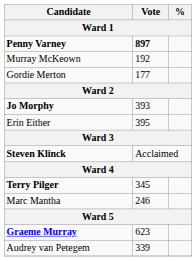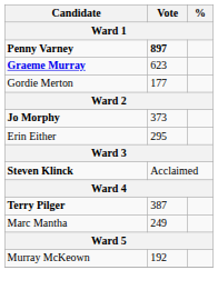rows swapped: Murray McKeown <-> Graeme Murray
Jo Morphy | Vote: 393 -> 373
Erin Either | Vote: 395 -> 295
Terry Pilger | Vote: 345 -> 387
Marc Mantha | Vote: 246 -> 249
- row: Audrey van Petegem | 339
